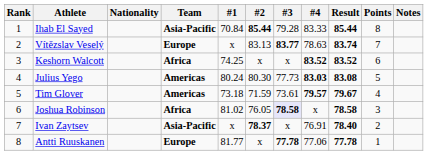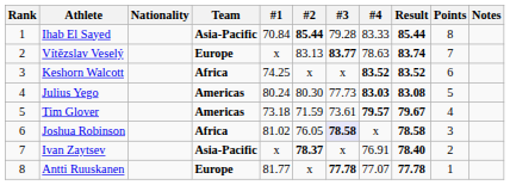Antti Ruuskanen | #4: 77.06 -> 77.07
